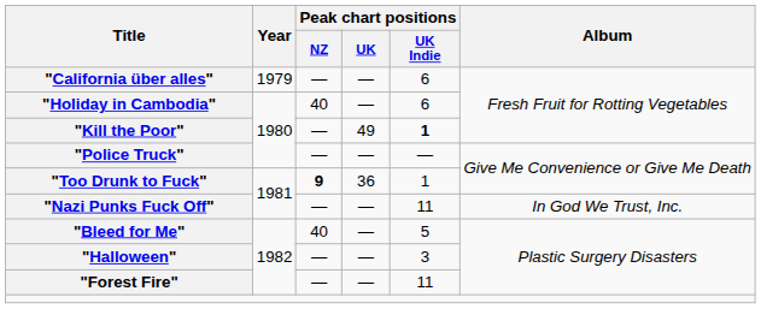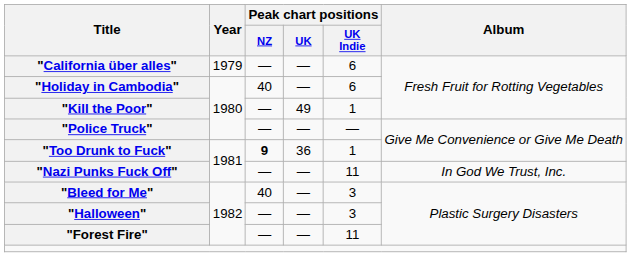"Kill the Poor" | Peak chart positions / UK Indie: bold -> normal
"Bleed for Me" | Peak chart positions / UK Indie: 5 -> 3
